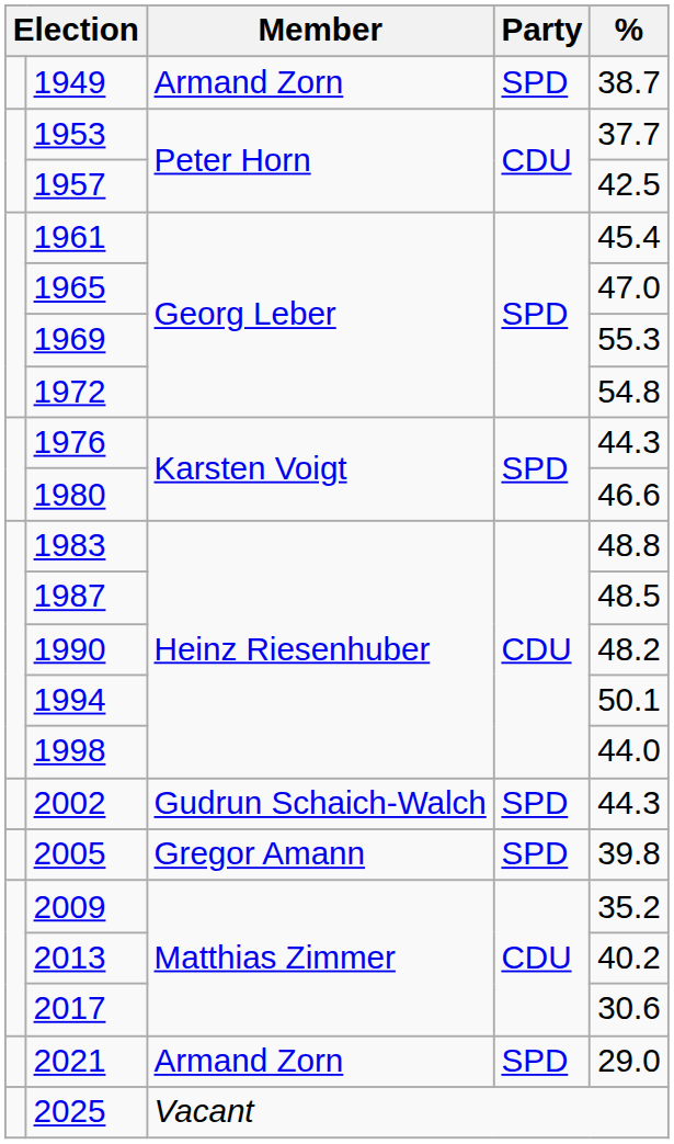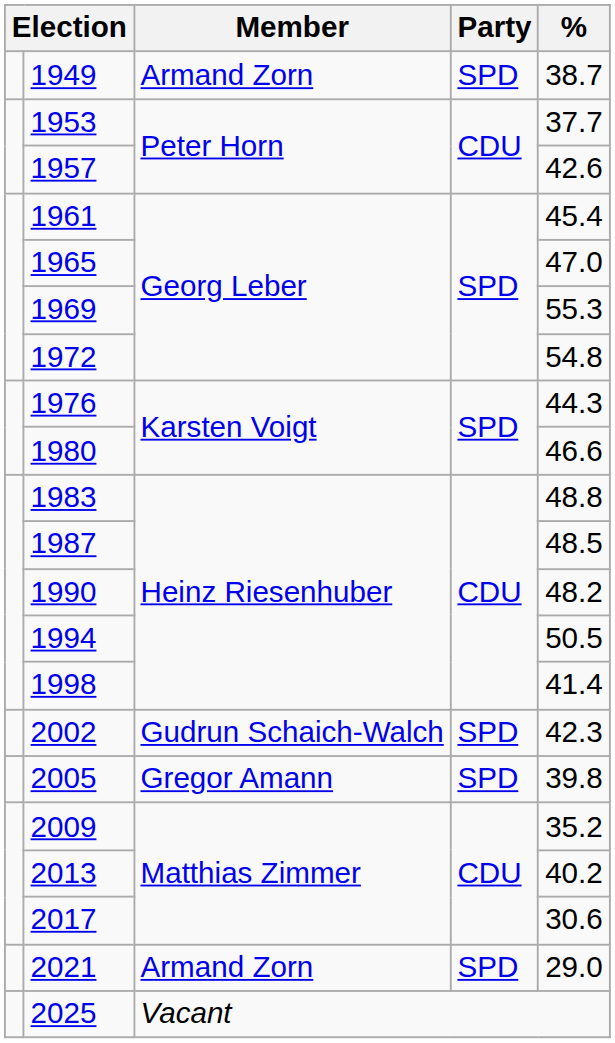1957 | %: 42.5 -> 42.6
1994 | %: 50.1 -> 50.5
1998 | %: 44.0 -> 41.4
2002 | %: 44.3 -> 42.3
